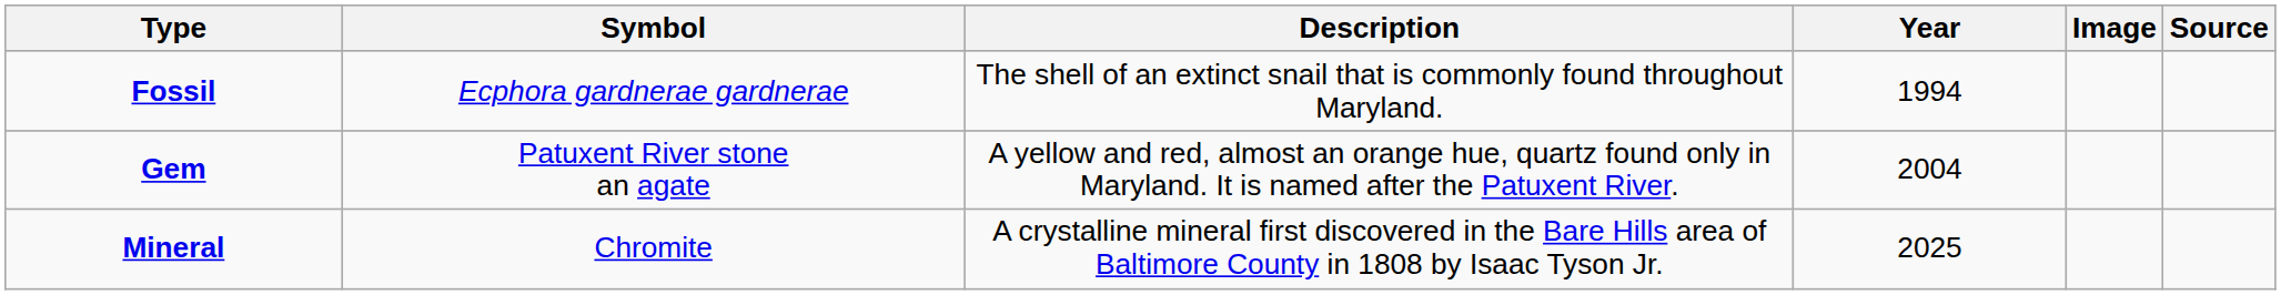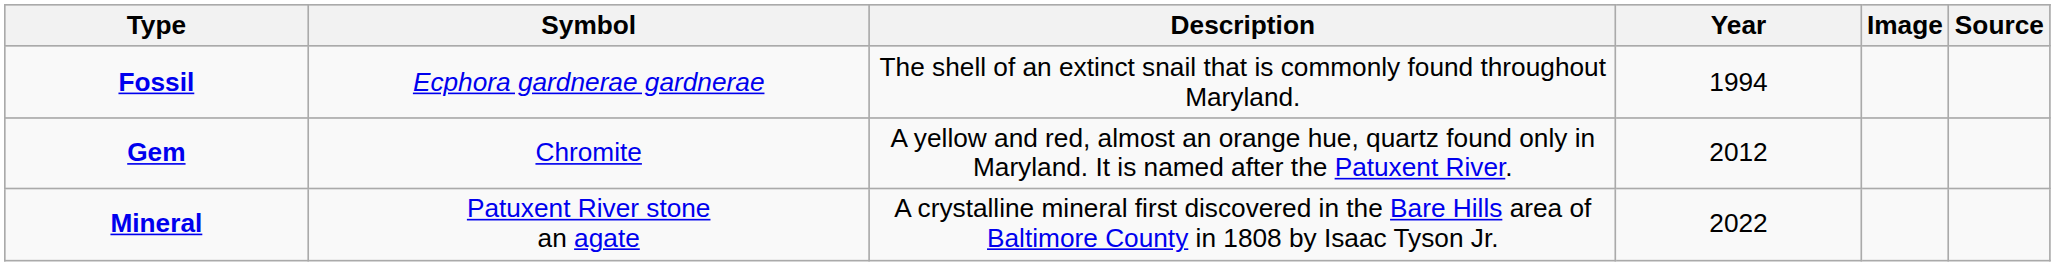Gem | Symbol: Patuxent River stone an agate -> Chromite
Gem | Year: 2004 -> 2012
Mineral | Symbol: Chromite -> Patuxent River stone an agate
Mineral | Year: 2025 -> 2022
